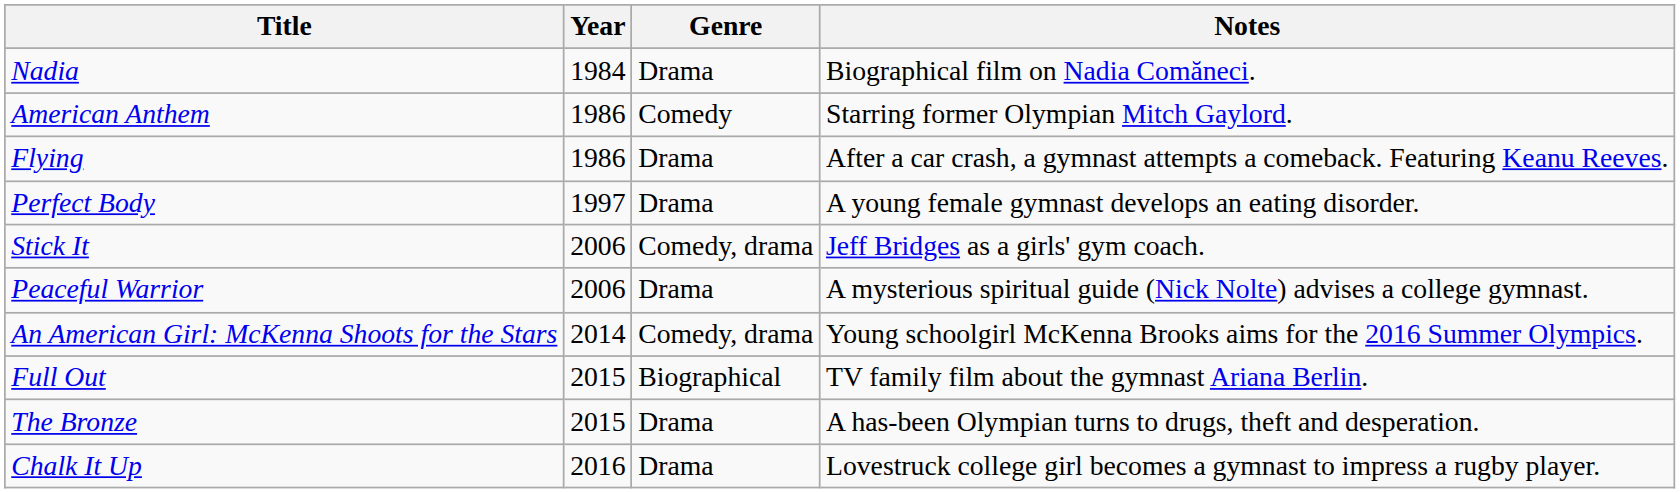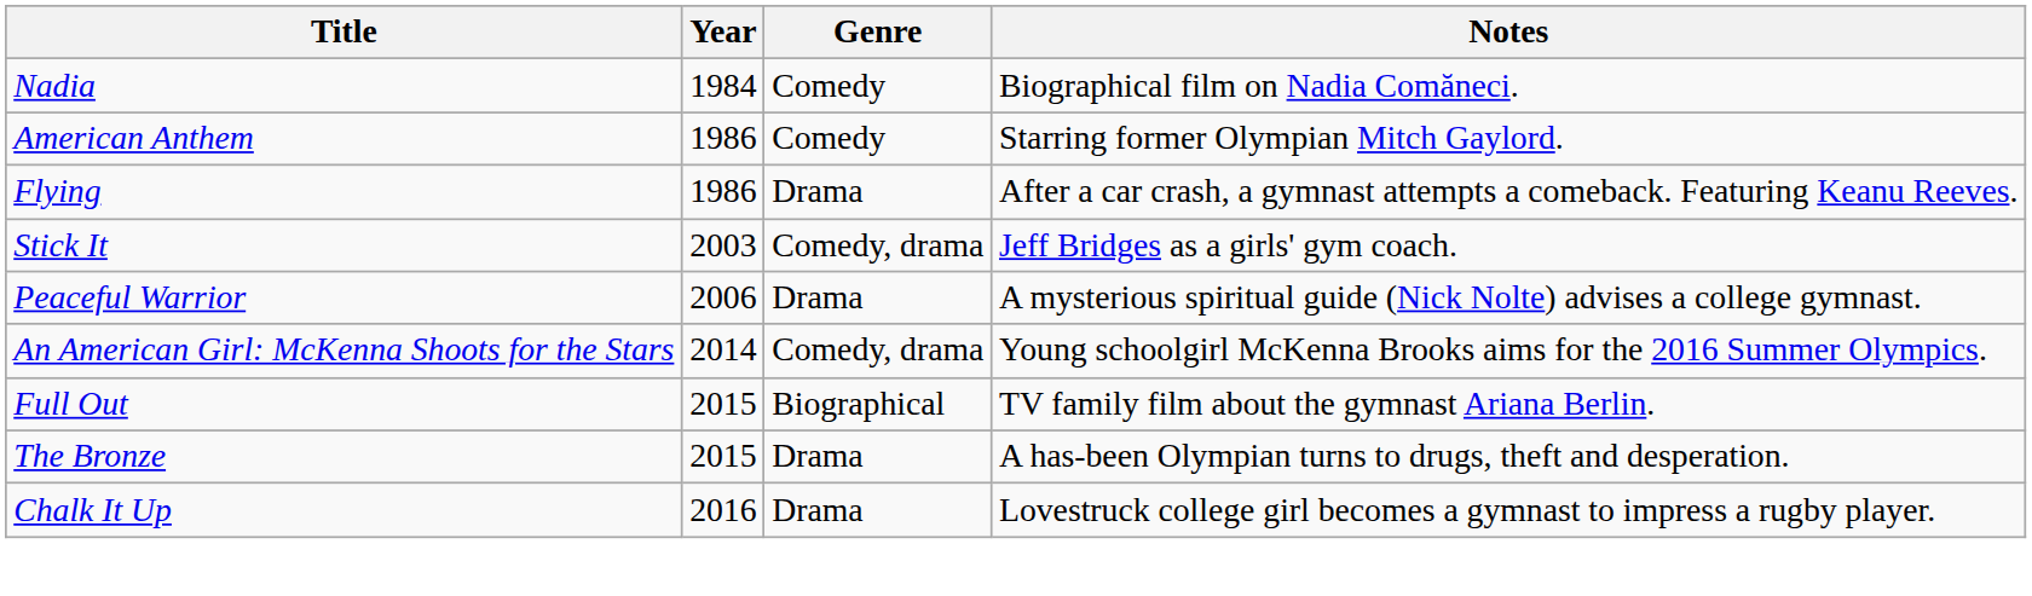Nadia | Genre: Drama -> Comedy
- row: Perfect Body | 1997 | Drama | A young female gymnast develops an eating disorder.
Stick It | Year: 2006 -> 2003
